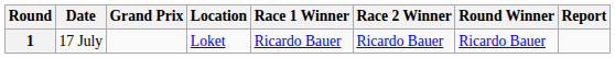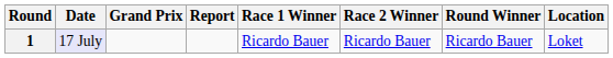columns swapped: Location <-> Report
1 | Date: no background -> lavender background
